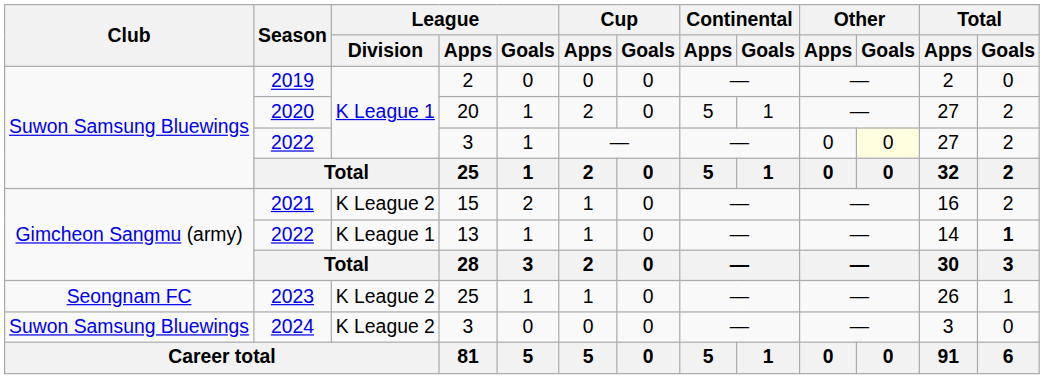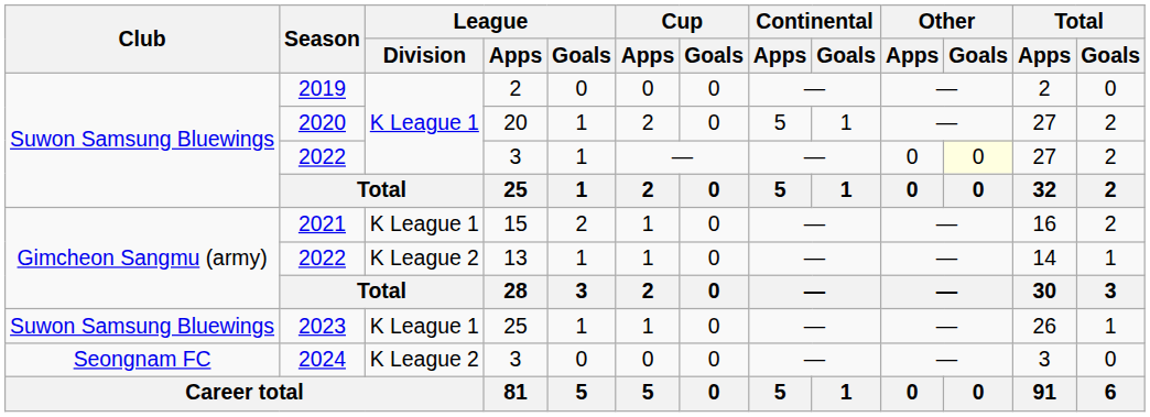2021 | League / Division: K League 2 -> K League 1
2022 / 13 | League / Division: K League 1 -> K League 2
2022 / 13 | Total / Goals: bold -> normal
2023 | Club: Seongnam FC -> Suwon Samsung Bluewings
2023 | League / Division: K League 2 -> K League 1
2024 | Club: Suwon Samsung Bluewings -> Seongnam FC
